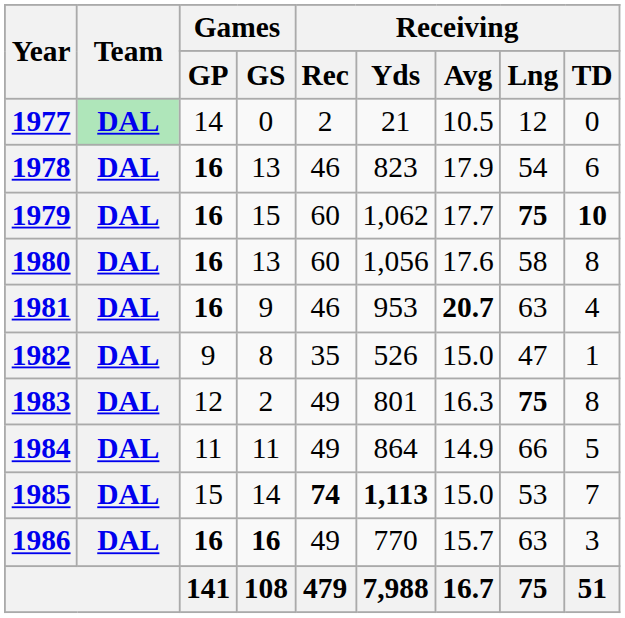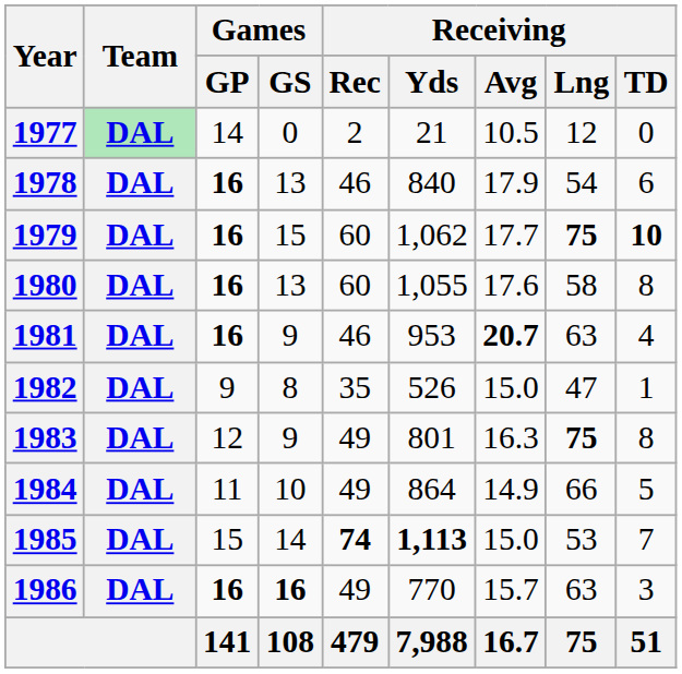1978 | Receiving / Yds: 823 -> 840
1980 | Receiving / Yds: 1,056 -> 1,055
1983 | Games / GS: 2 -> 9
1984 | Games / GS: 11 -> 10
